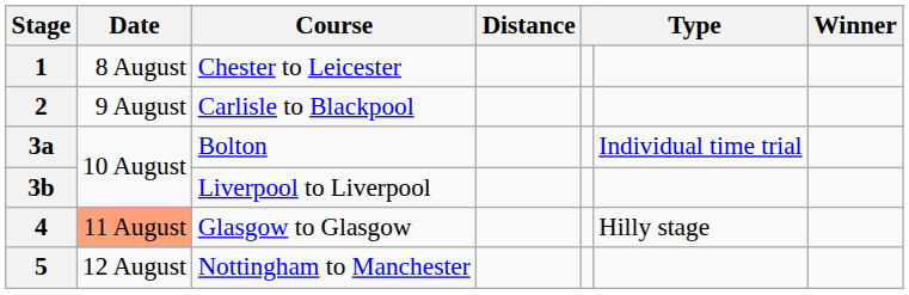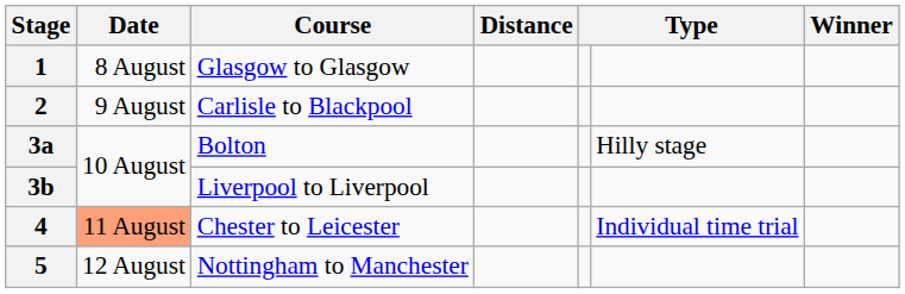1 | Course: Chester to Leicester -> Glasgow to Glasgow
3a | column 6: Individual time trial -> Hilly stage
4 | Course: Glasgow to Glasgow -> Chester to Leicester
4 | column 6: Hilly stage -> Individual time trial
